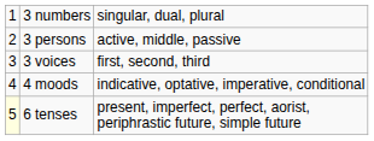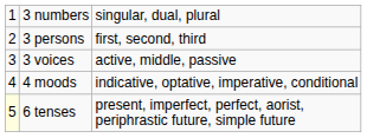3 persons | column 3: active, middle, passive -> first, second, third
3 voices | column 3: first, second, third -> active, middle, passive
